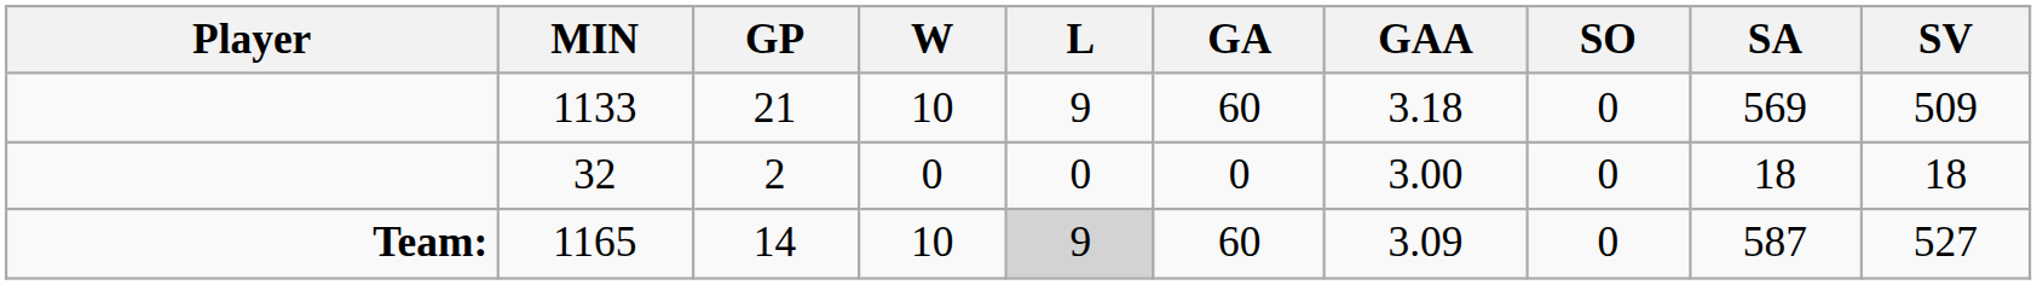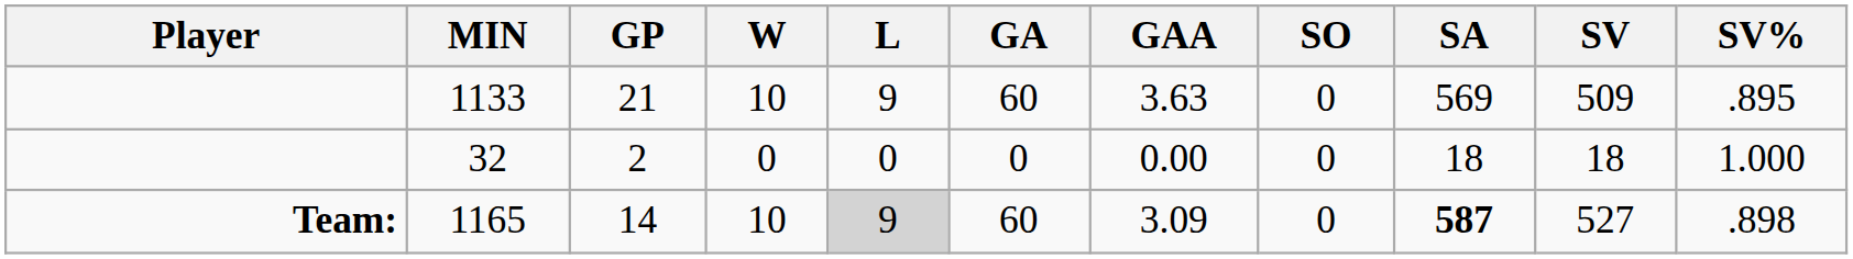+ column: SV% | .895 | 1.000 | .898
1133 | GAA: 3.18 -> 3.63
32 | GAA: 3.00 -> 0.00
1165 | SA: normal -> bold
